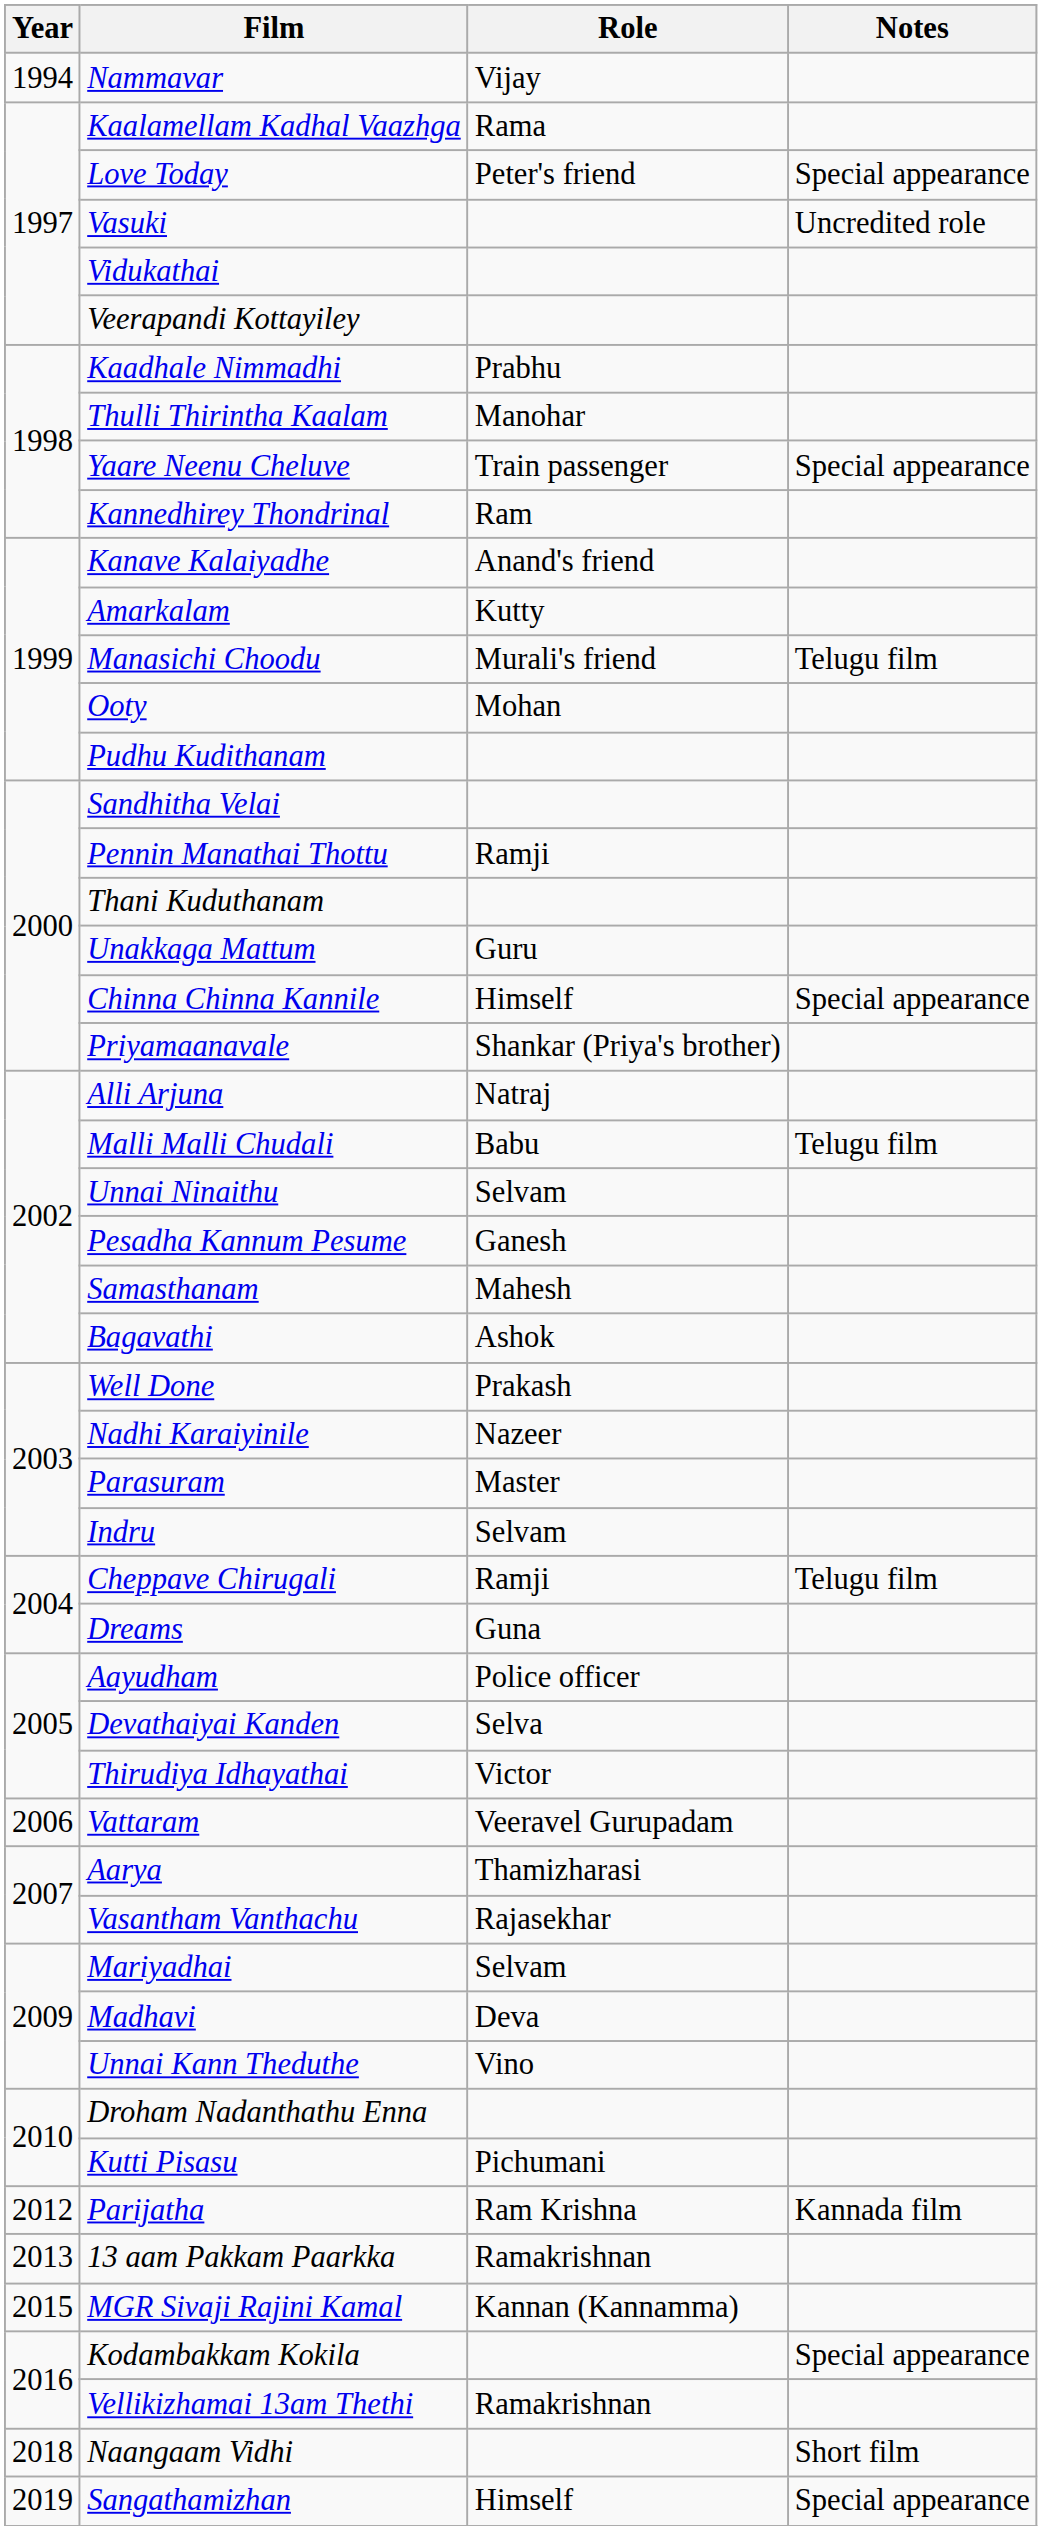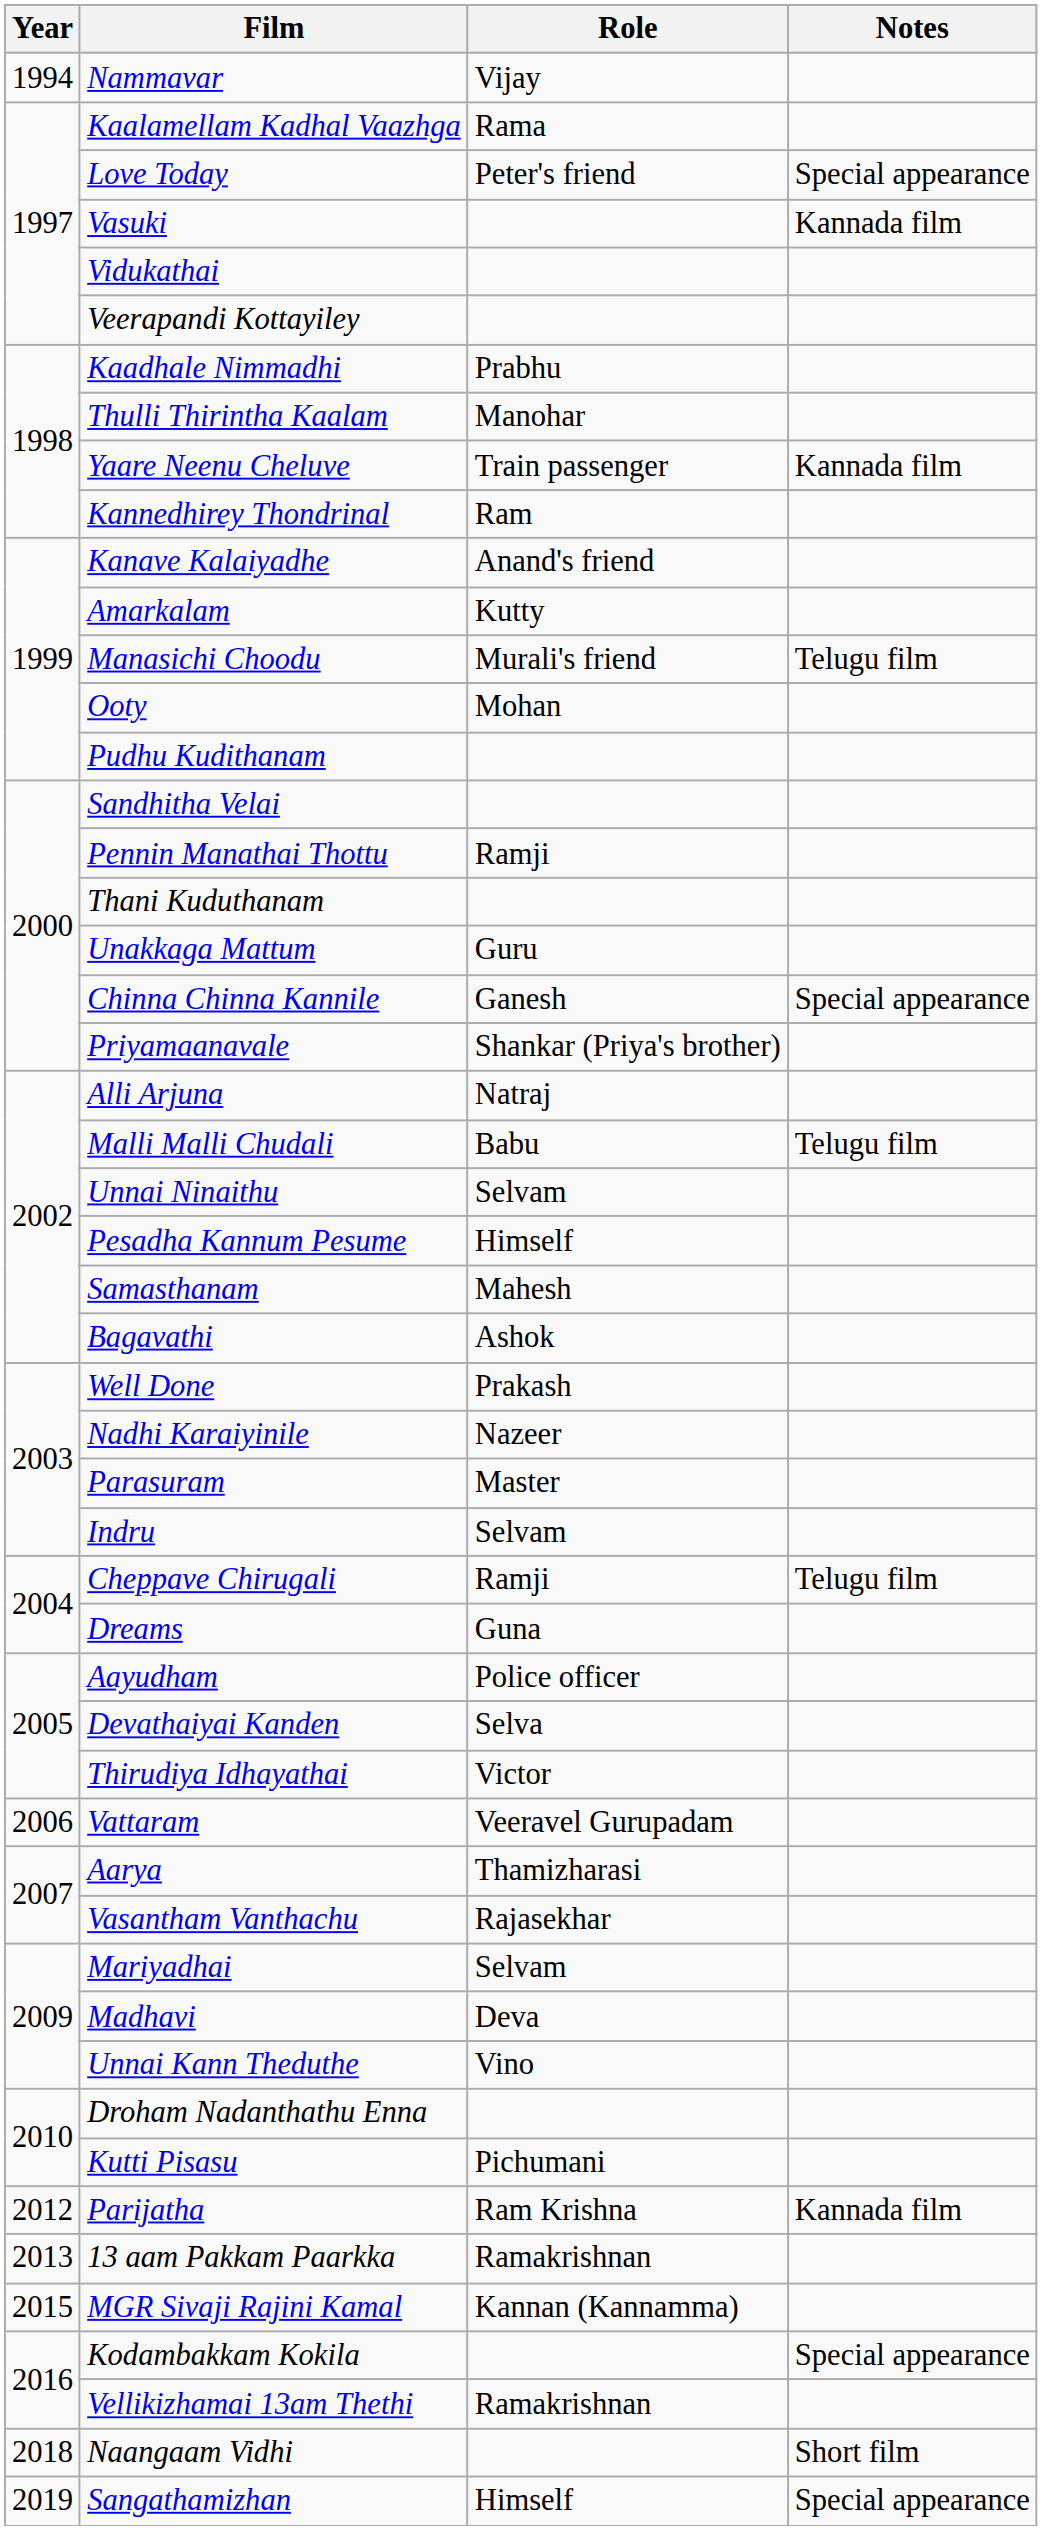Vasuki | Notes: Uncredited role -> Kannada film
Yaare Neenu Cheluve | Notes: Special appearance -> Kannada film
Chinna Chinna Kannile | Role: Himself -> Ganesh
Pesadha Kannum Pesume | Role: Ganesh -> Himself
